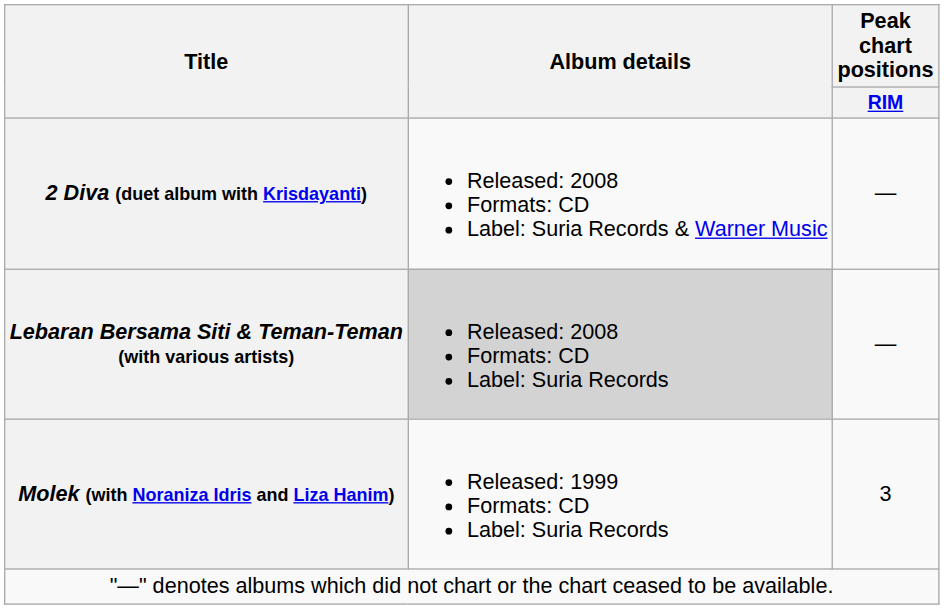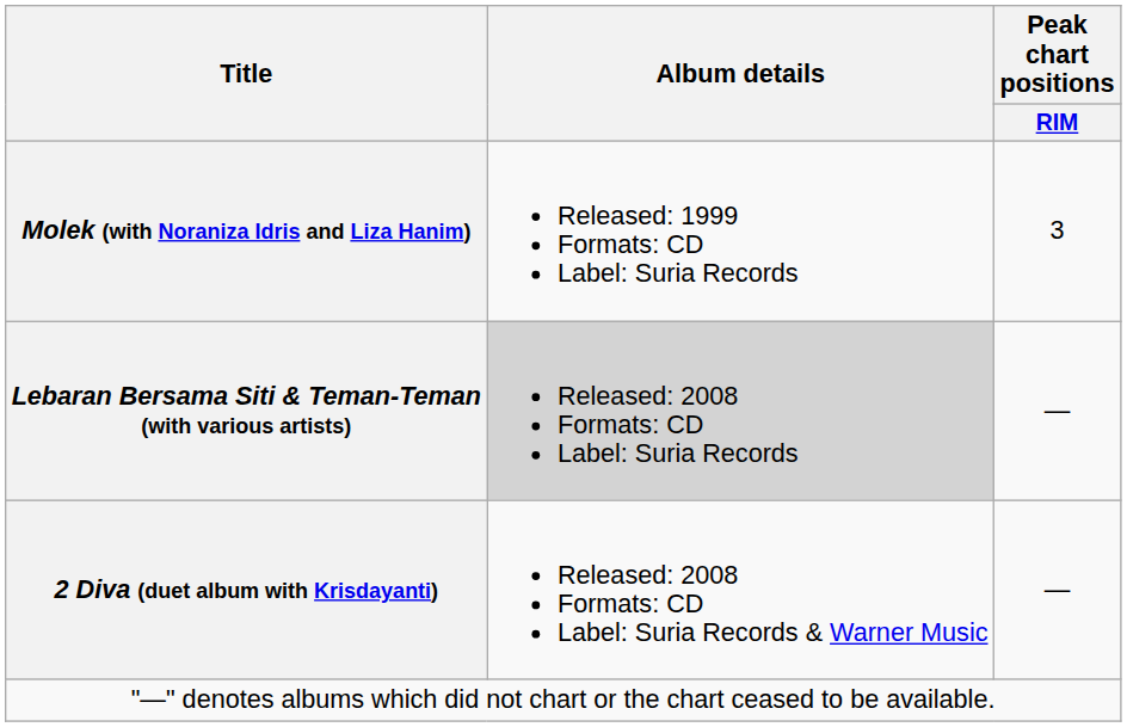rows swapped: Molek (with Noraniza Idris and Liza Hanim) <-> 2 Diva (duet album with Krisdayanti)
